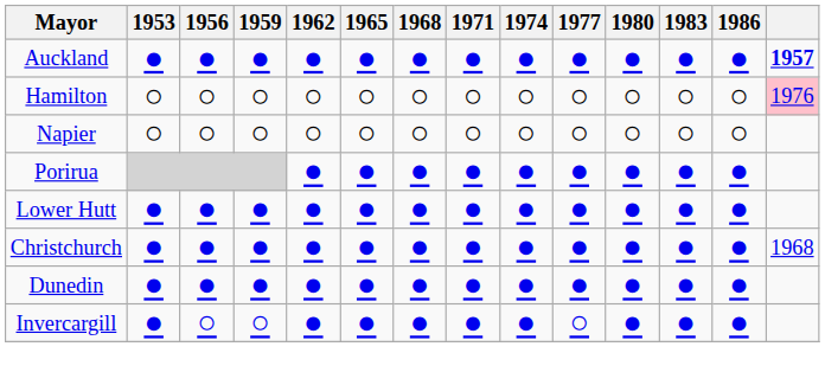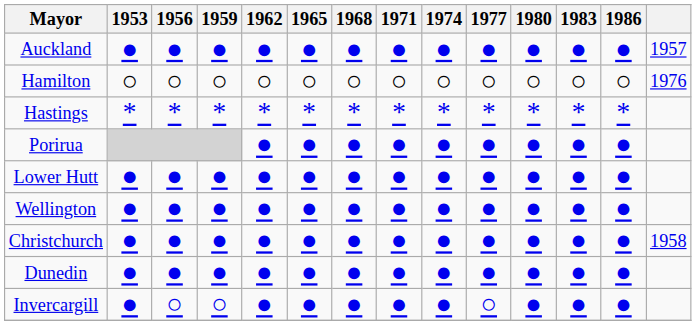Auckland | column 14: bold -> normal
Hamilton | column 14: pink background -> no background
- row: Napier | ○ | ○ | ○ | ○ | ○ | ○ | ○ | ○ | ○ | ○ | ○ | ○
+ row: Hastings | * | * | * | * | * | * | * | * | * | * | * | *
+ row: Wellington | ● | ● | ● | ● | ● | ● | ● | ● | ● | ● | ● | ●
Christchurch | column 14: 1968 -> 1958
